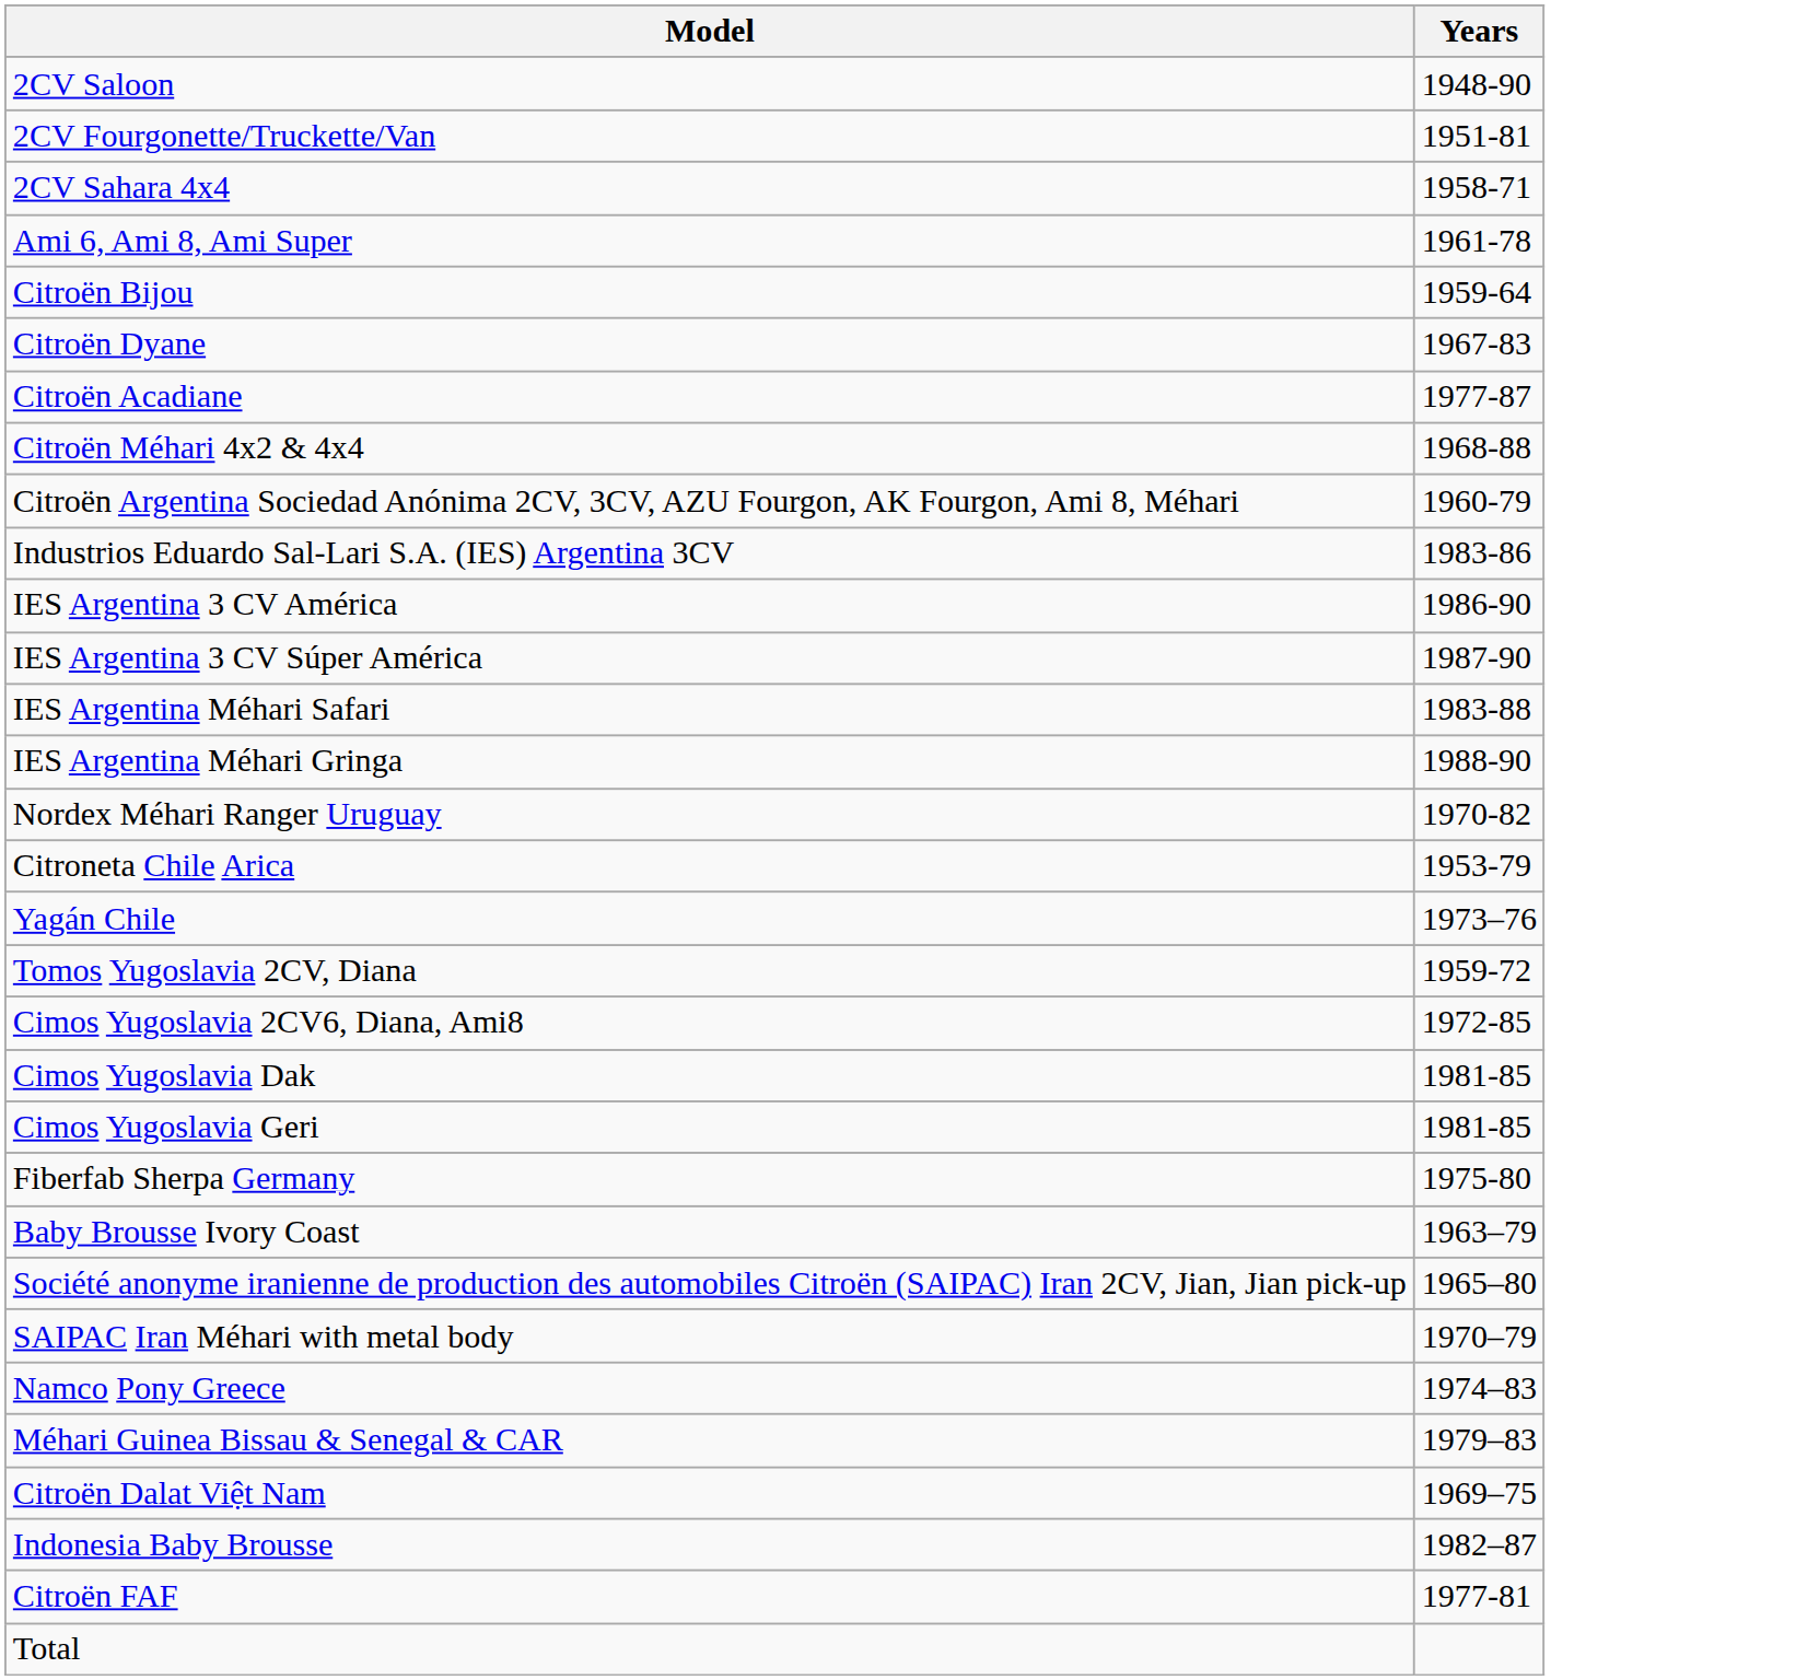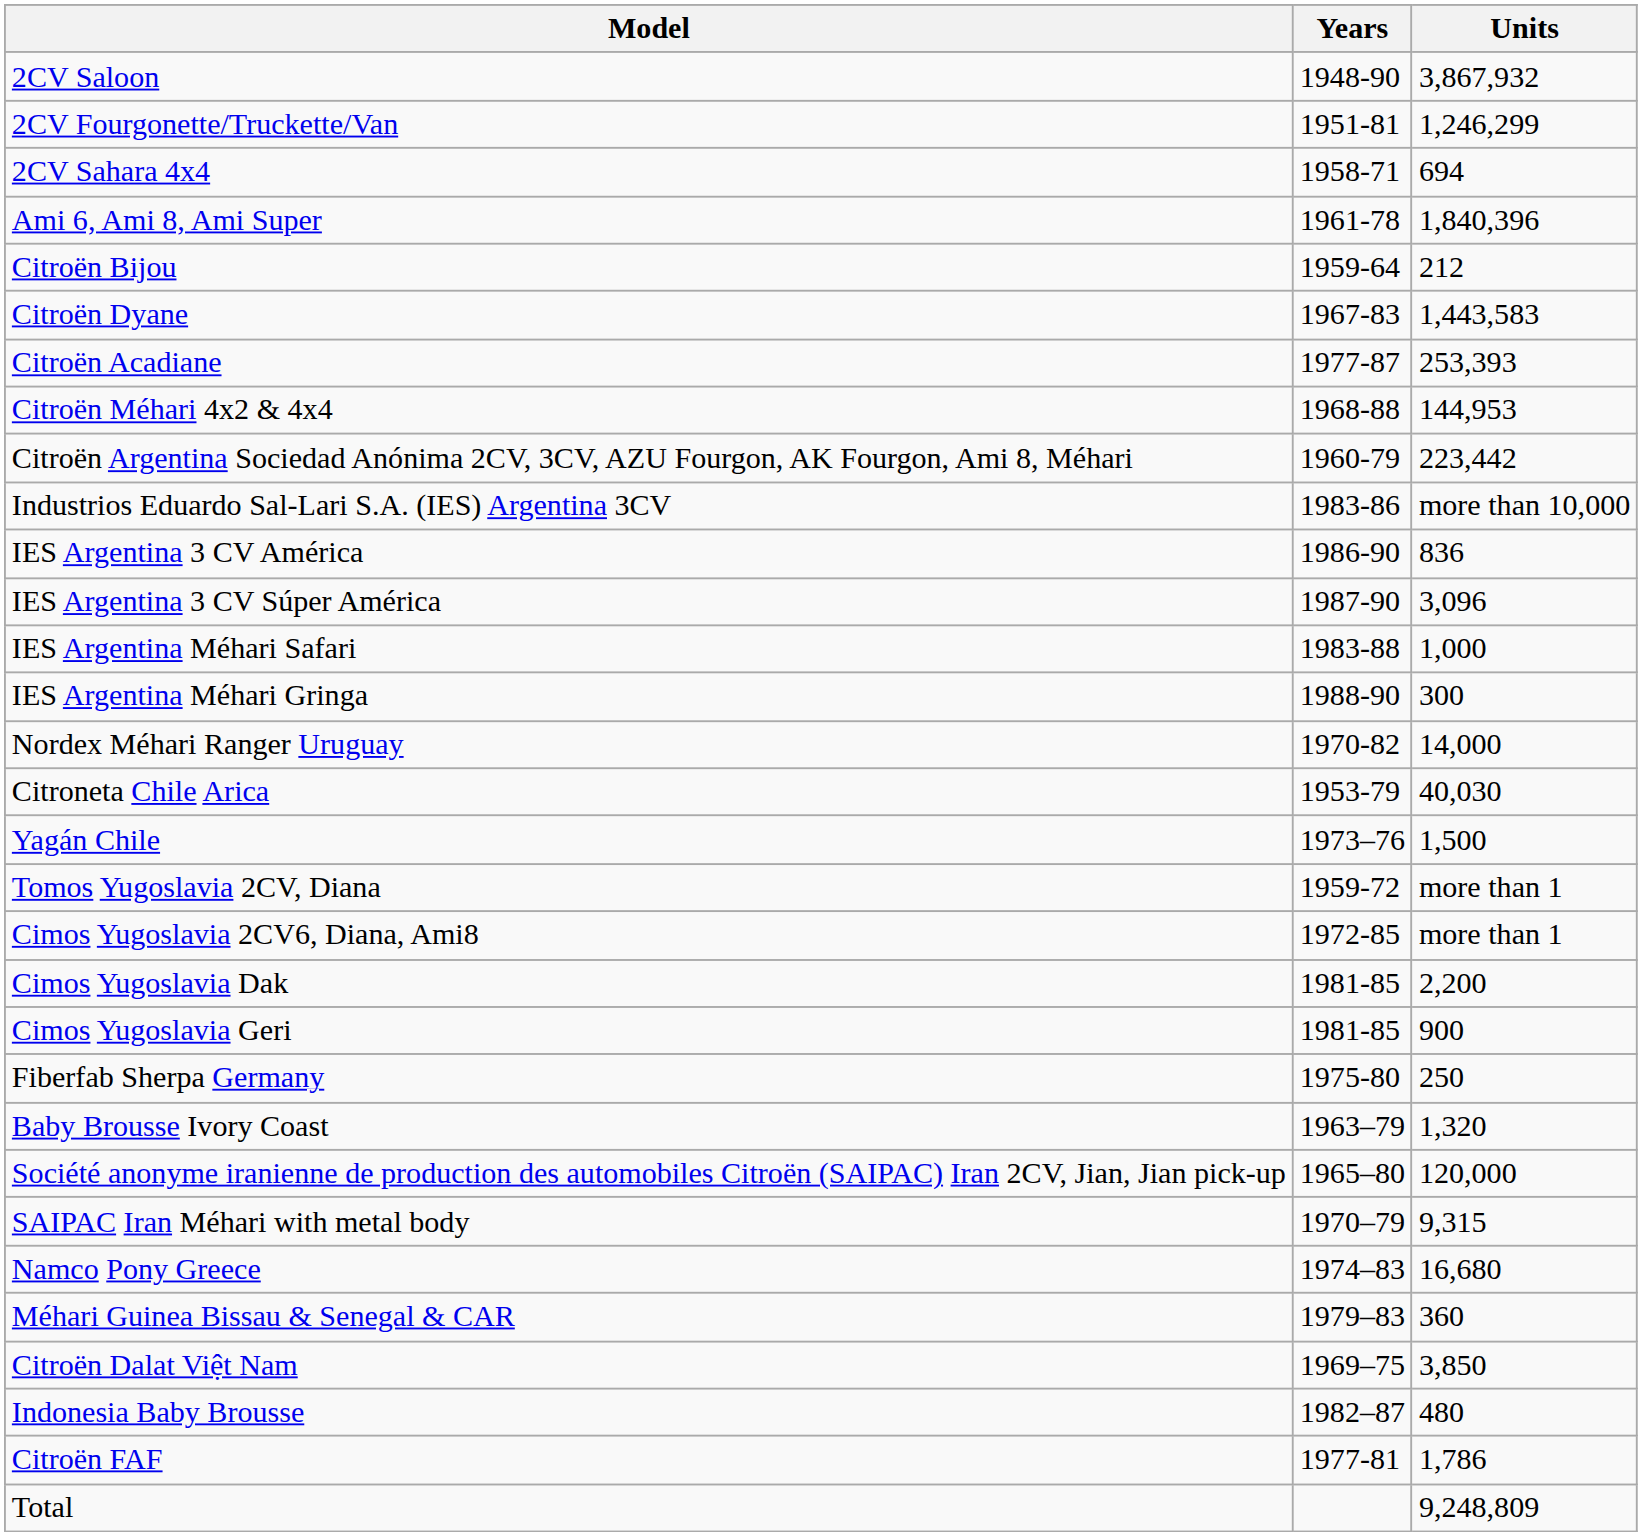+ column: Units | 3,867,932 | 1,246,299 | 694 | 1,840,396 | 212 | 1,443,583 | 253,393 | 144,953 | 223,442 | more than 10,000 | 836 | 3,096 | 1,000 | 300 | 14,000 | 40,030 | 1,500 | more than 1 | more than 1 | 2,200 | 900 | 250 | 1,320 | 120,000 | 9,315 | 16,680 | 360 | 3,850 | 480 | 1,786 | 9,248,809
